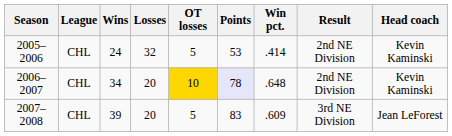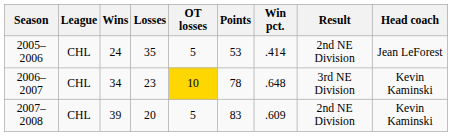2005–2006 | Losses: 32 -> 35
2005–2006 | Head coach: Kevin Kaminski -> Jean LeForest
2006–2007 | Losses: 20 -> 23
2006–2007 | Points: lavender background -> no background
2006–2007 | Result: 2nd NE Division -> 3rd NE Division
2007–2008 | Result: 3rd NE Division -> 2nd NE Division
2007–2008 | Head coach: Jean LeForest -> Kevin Kaminski
